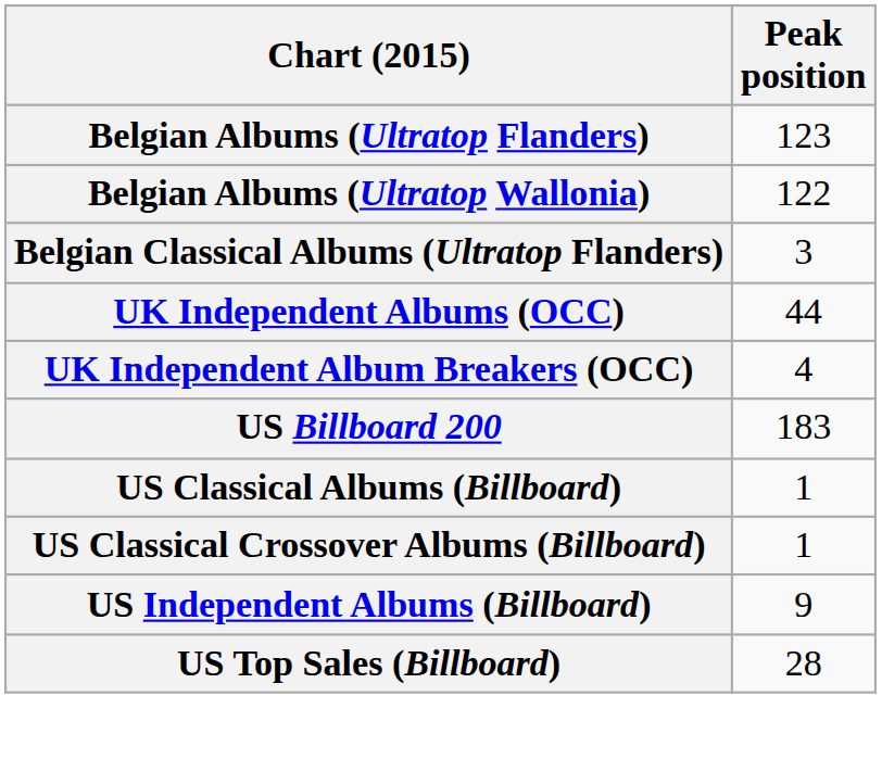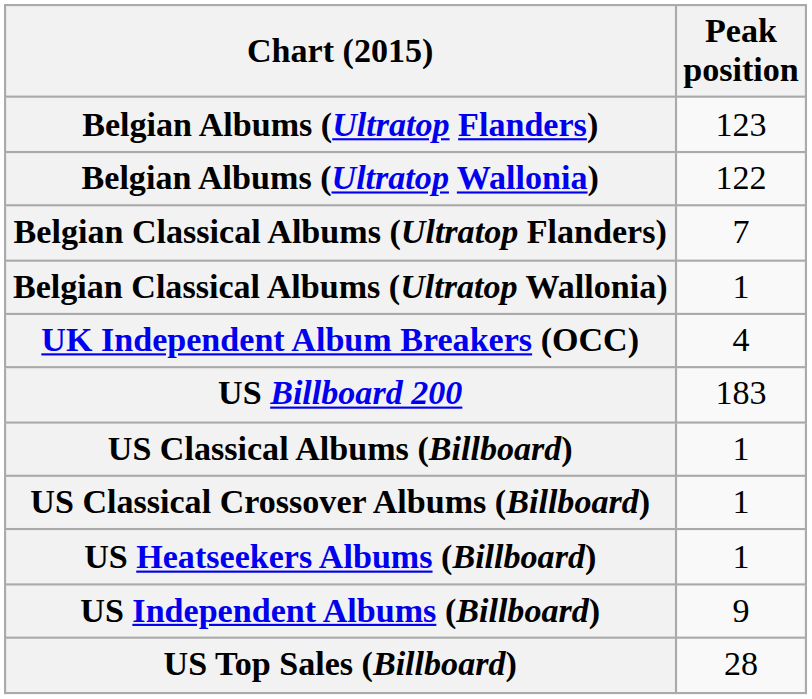Belgian Classical Albums (Ultratop Flanders) | Peak position: 3 -> 7
+ row: Belgian Classical Albums (Ultratop Wallonia) | 1
- row: UK Independent Albums (OCC) | 44
+ row: US Heatseekers Albums (Billboard) | 1
